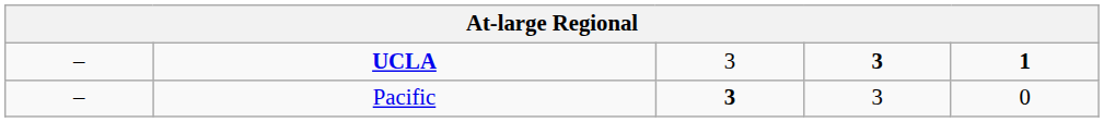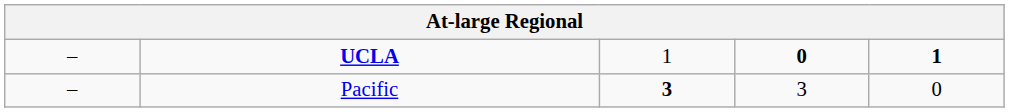UCLA | column 3: 3 -> 1
UCLA | column 4: 3 -> 0
